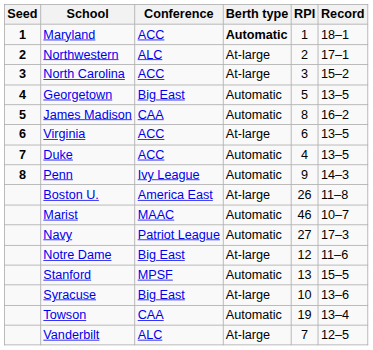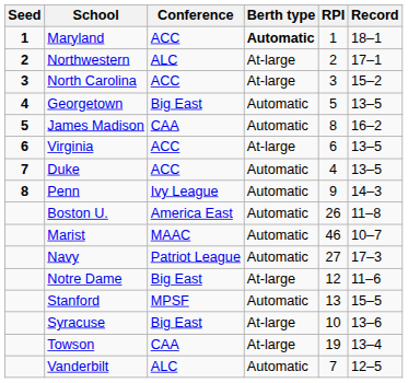Boston U. | Berth type: At-large -> Automatic
Towson | Berth type: Automatic -> At-large
Vanderbilt | Berth type: At-large -> Automatic
